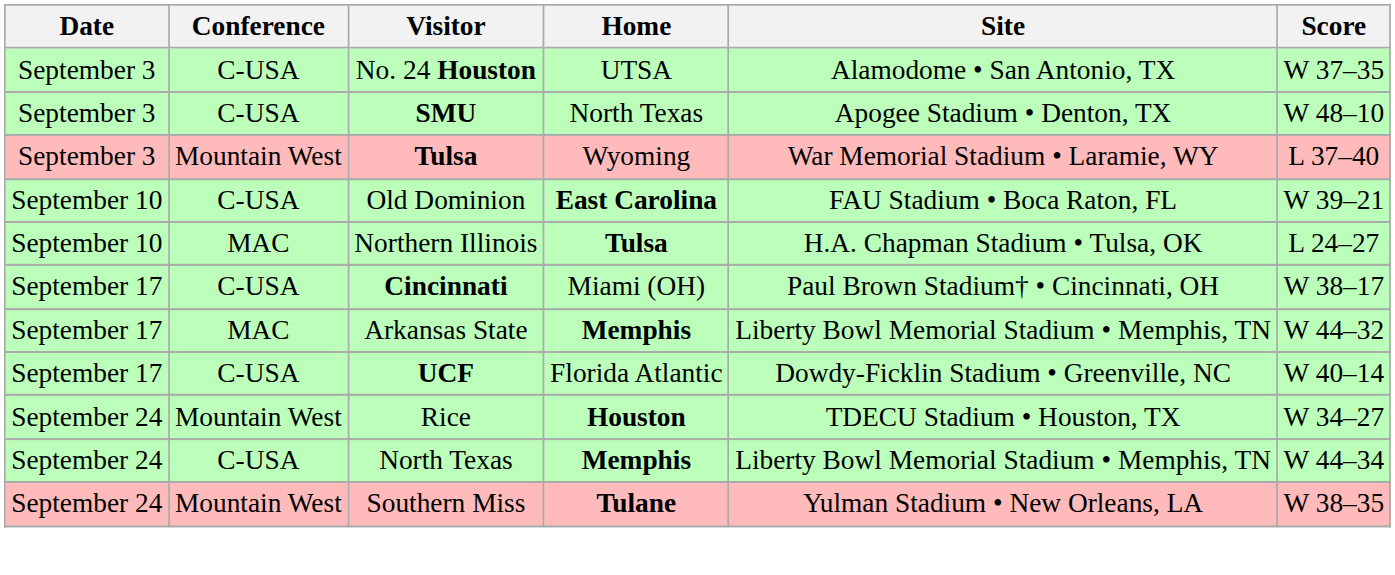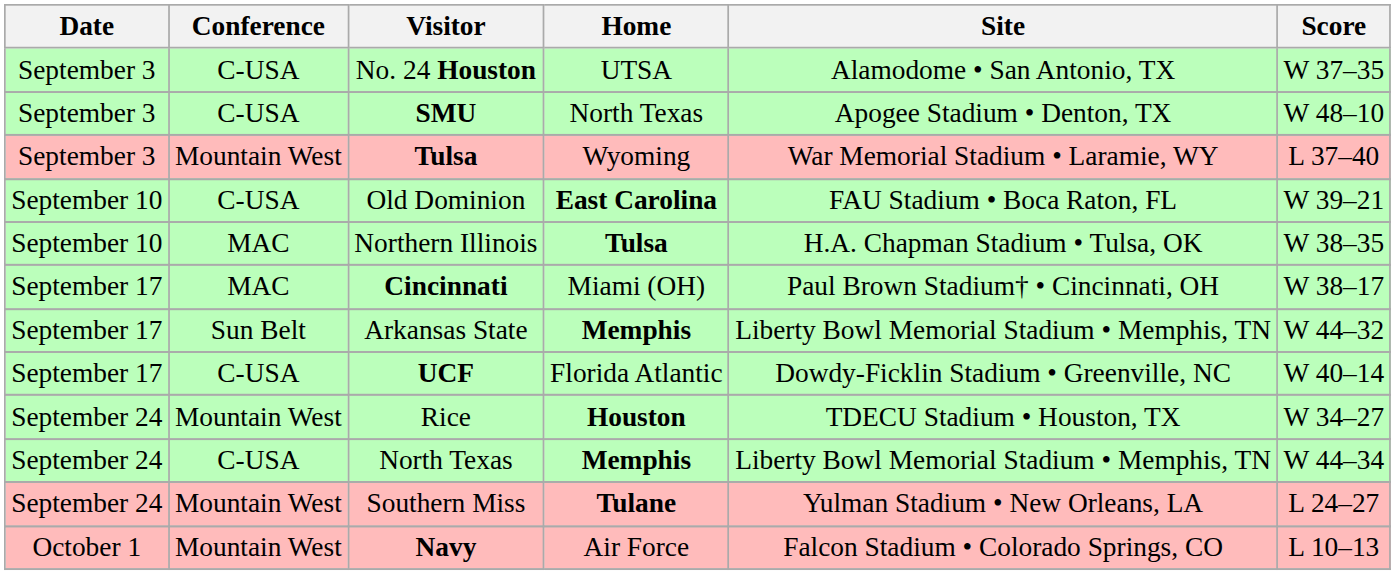Northern Illinois | Score: L 24–27 -> W 38–35
Cincinnati | Conference: C-USA -> MAC
Arkansas State | Conference: MAC -> Sun Belt
Southern Miss | Score: W 38–35 -> L 24–27
+ row: October 1 | Mountain West | Navy | Air Force | Falcon Stadium • Colorado Springs, CO | L 10–13
